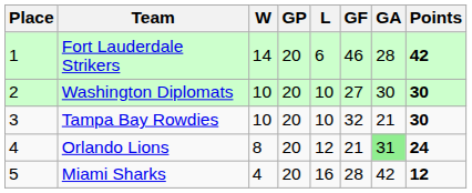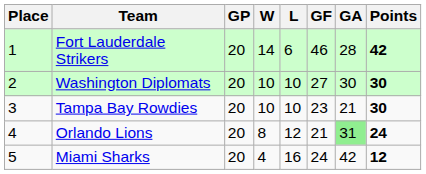columns swapped: GP <-> W
Tampa Bay Rowdies | GF: 32 -> 23
Miami Sharks | GF: 28 -> 24
